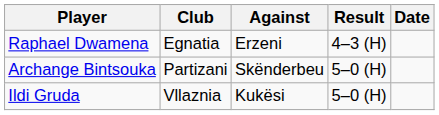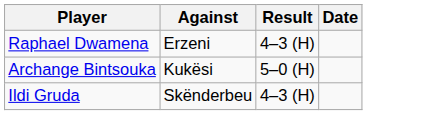- column: Club | Egnatia | Partizani | Vllaznia
Archange Bintsouka | Against: Skënderbeu -> Kukësi
Ildi Gruda | Against: Kukësi -> Skënderbeu
Ildi Gruda | Result: 5–0 (H) -> 4–3 (H)
